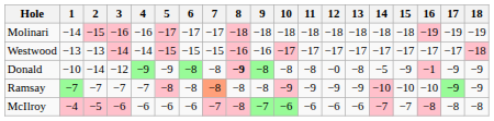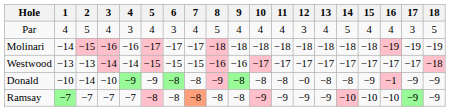+ row: Par | 4 | 5 | 4 | 3 | 4 | 3 | 4 | 5 | 4 | 4 | 4 | 3 | 4 | 5 | 4 | 4 | 3 | 5
Donald | 3: −12 -> −10
Donald | 8: bold -> normal
Donald | 14: −5 -> −8
- row: McIlroy | −4 | −5 | −6 | −6 | −6 | −6 | −7 | −8 | −7 | −6 | −6 | −6 | −6 | −7 | −7 | −8 | −8 | −8
